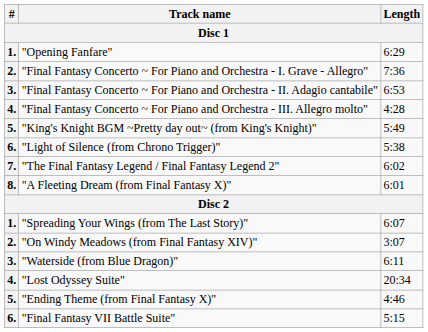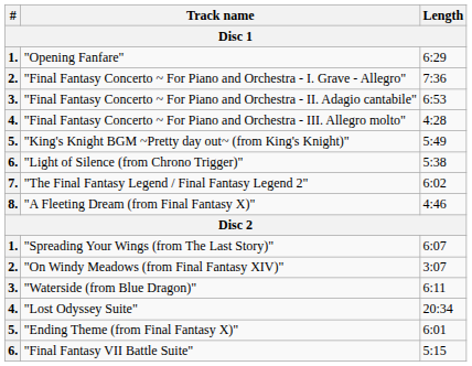"A Fleeting Dream (from Final Fantasy X)" | Length: 6:01 -> 4:46
"Ending Theme (from Final Fantasy X)" | Length: 4:46 -> 6:01
